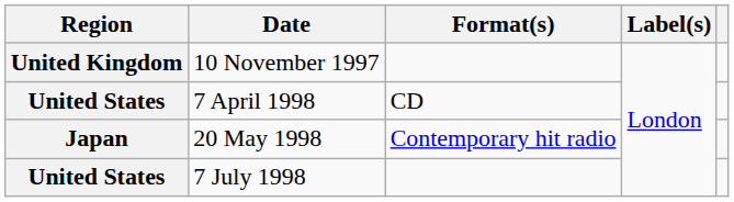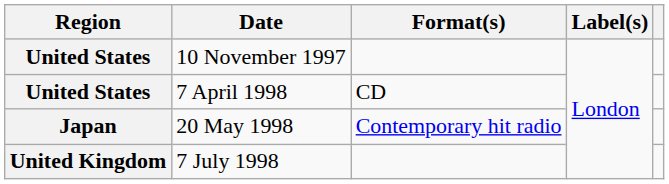10 November 1997 | Region: United Kingdom -> United States
7 July 1998 | Region: United States -> United Kingdom
